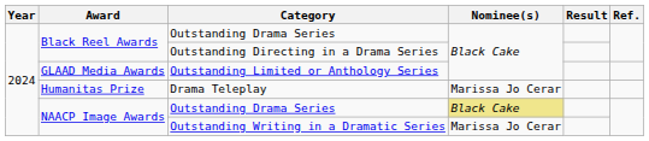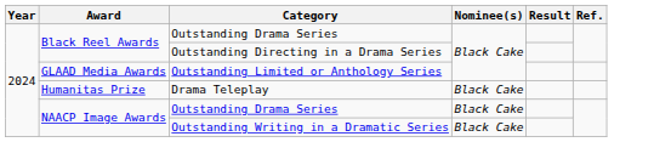Drama Teleplay | Nominee(s): Marissa Jo Cerar -> Black Cake
NAACP Image Awards / Outstanding Drama Series | Nominee(s): khaki background -> no background
Outstanding Writing in a Dramatic Series | Nominee(s): Marissa Jo Cerar -> Black Cake
